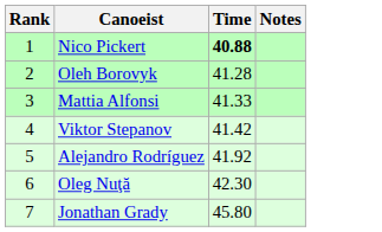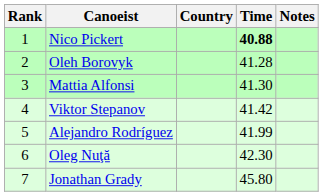+ column: Country
Mattia Alfonsi | Time: 41.33 -> 41.30
Alejandro Rodríguez | Time: 41.92 -> 41.99
